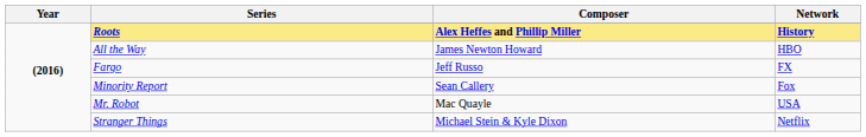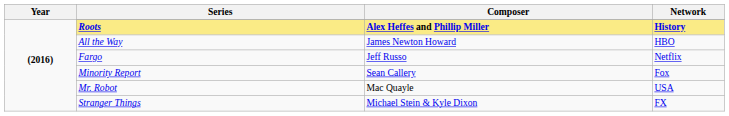Fargo | Network: FX -> Netflix
Stranger Things | Network: Netflix -> FX
